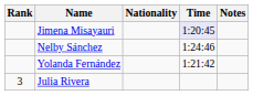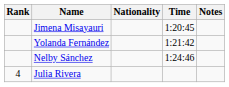Jimena Misayauri | Time: lavender background -> no background
rows swapped: Yolanda Fernández <-> Nelby Sánchez
Julia Rivera | Rank: 3 -> 4
